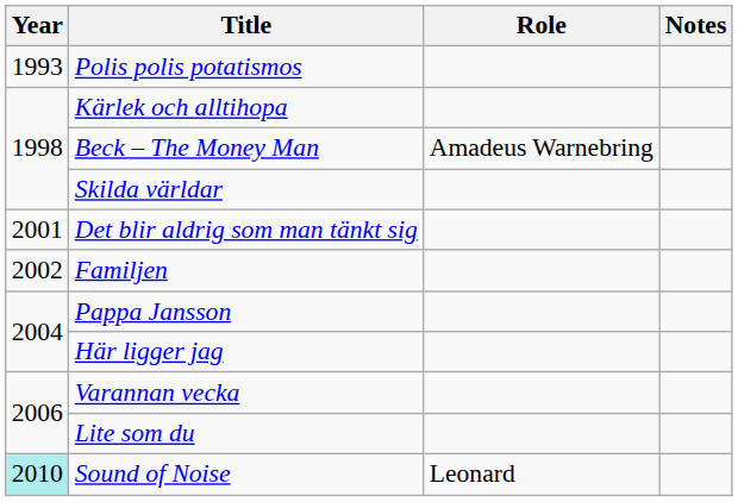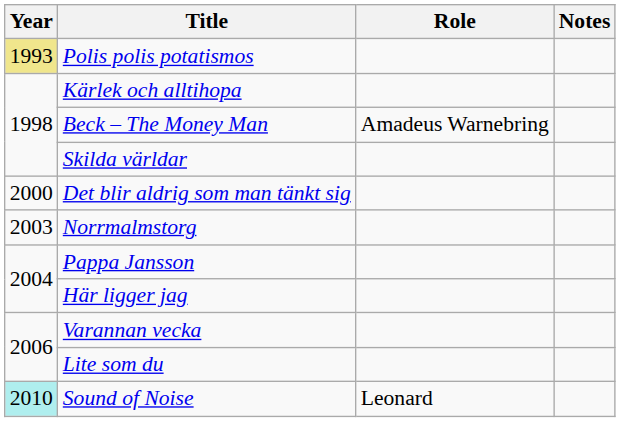Polis polis potatismos | Year: no background -> khaki background
Det blir aldrig som man tänkt sig | Year: 2001 -> 2000
- row: 2002 | Familjen
+ row: 2003 | Norrmalmstorg
